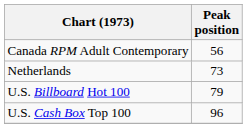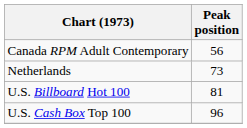U.S. Billboard Hot 100 | Peak position: 79 -> 81
